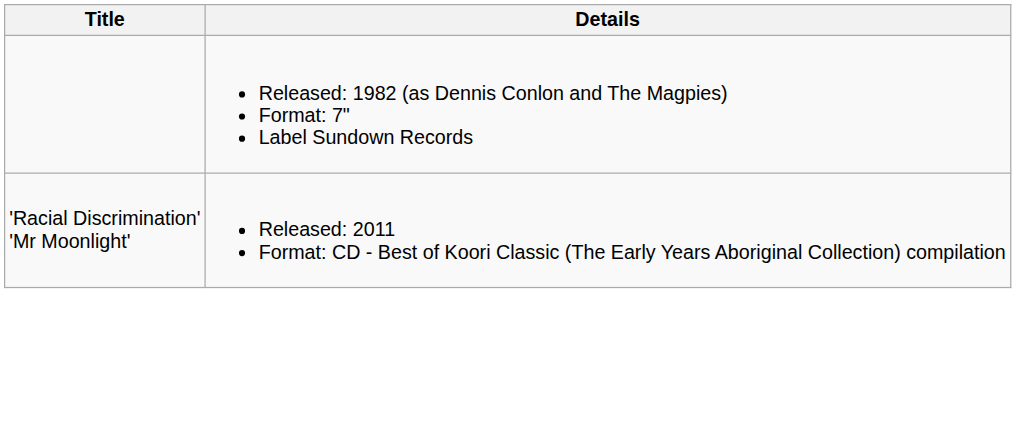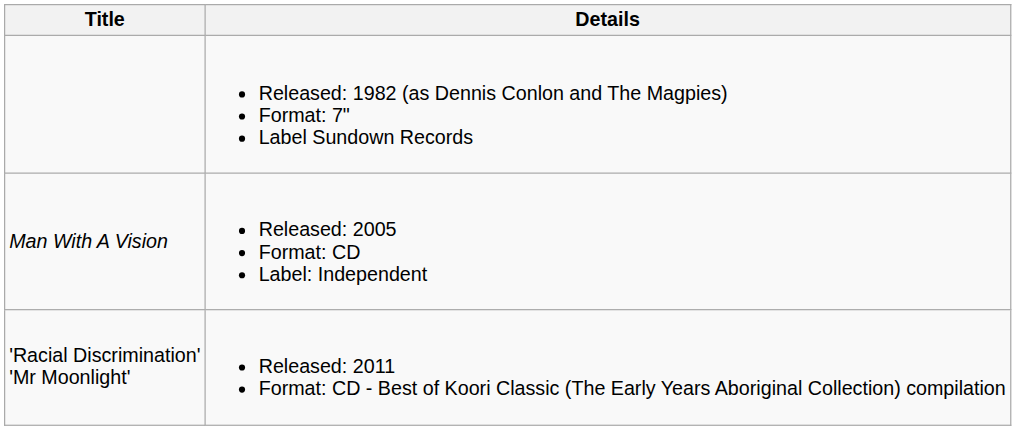+ row: Man With A Vision | Released: 2005 Format: CD Label: Independent
